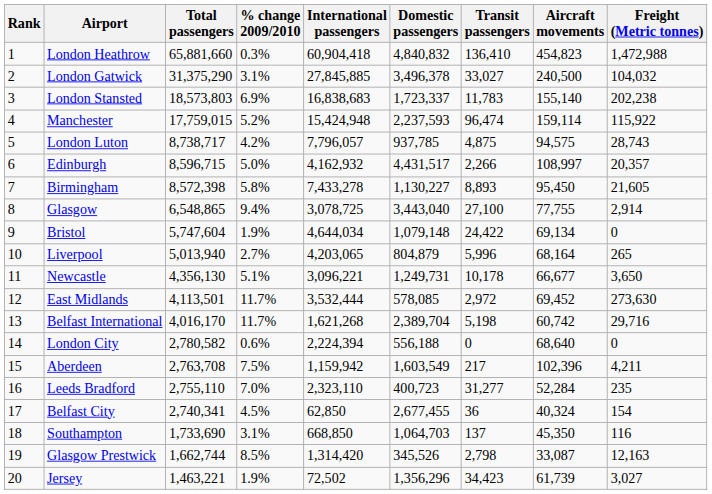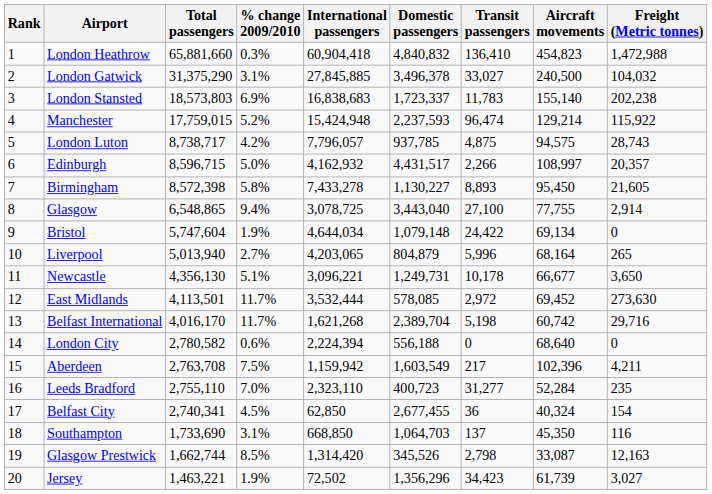Manchester | Aircraft movements: 159,114 -> 129,214
